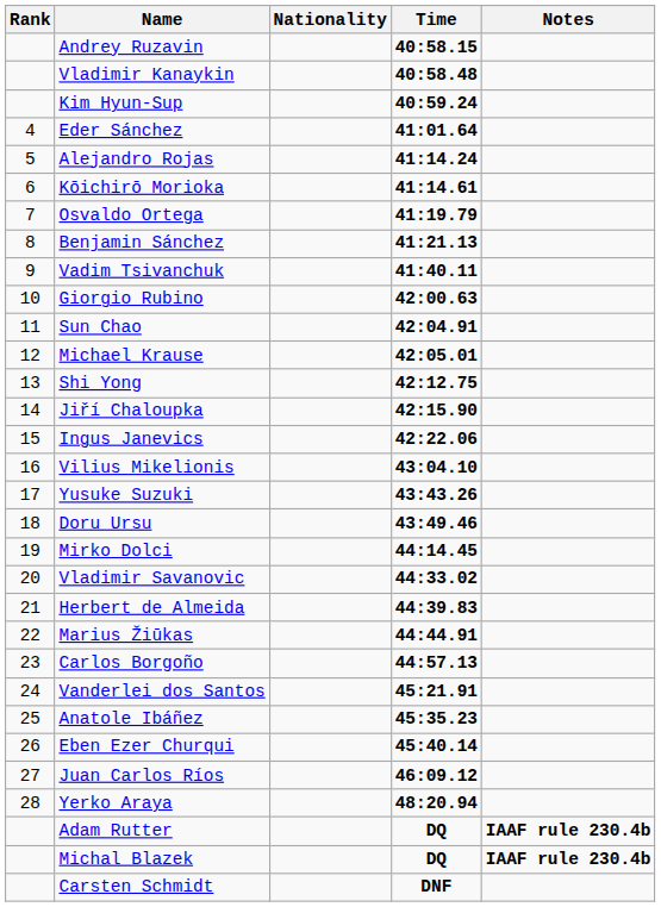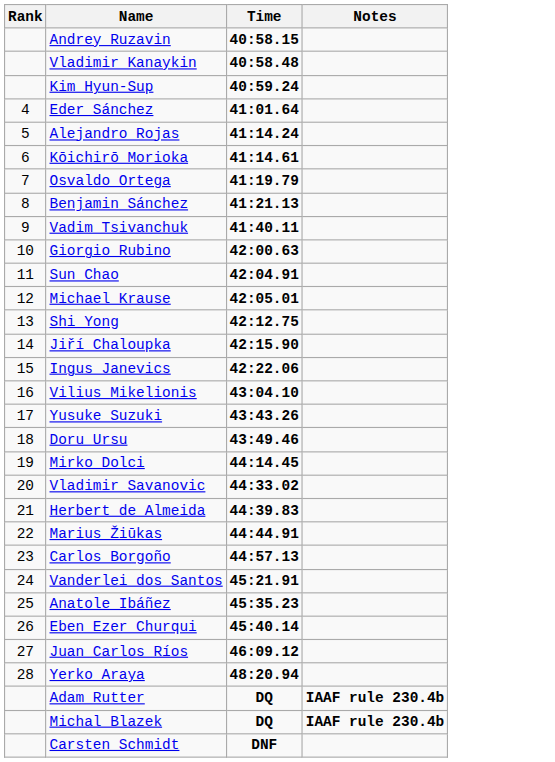- column: Nationality
